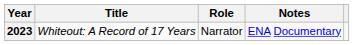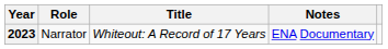columns swapped: Title <-> Role
